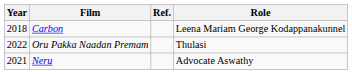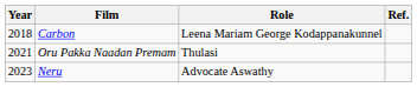columns swapped: Role <-> Ref.
Oru Pakka Naadan Premam | Year: 2022 -> 2021
Neru | Year: 2021 -> 2023
